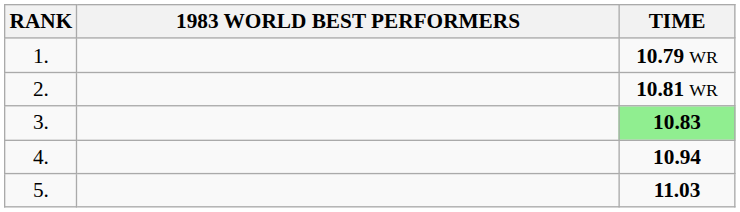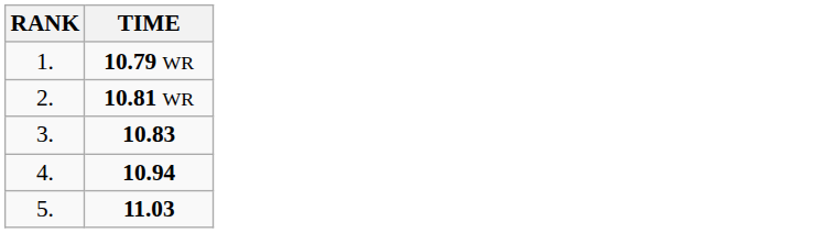- column: 1983 WORLD BEST PERFORMERS
3. | TIME: lightgreen background -> no background
